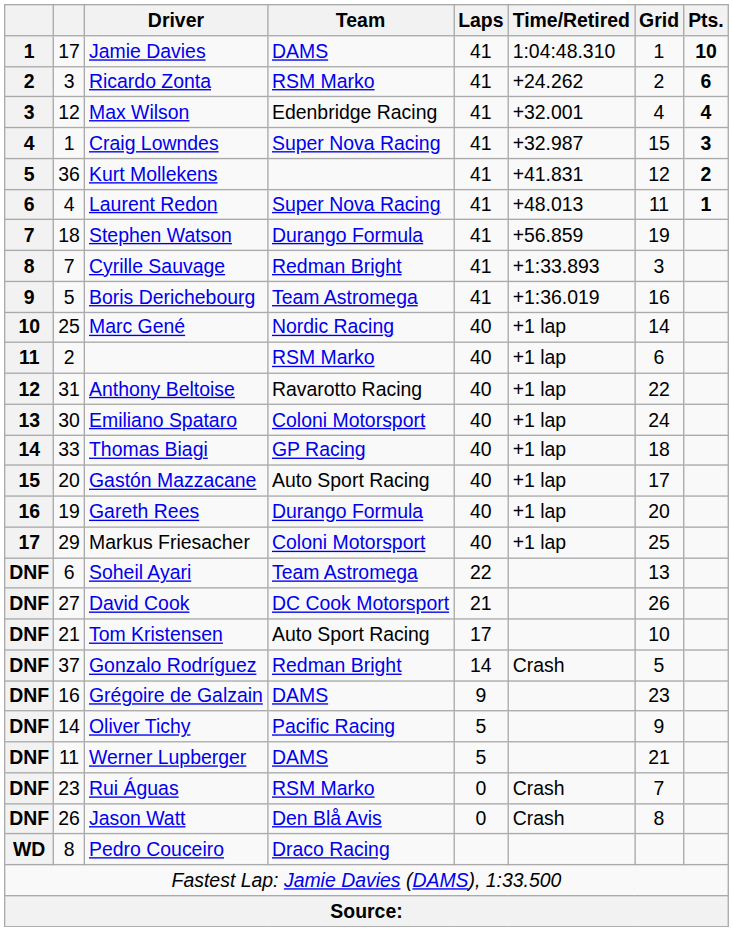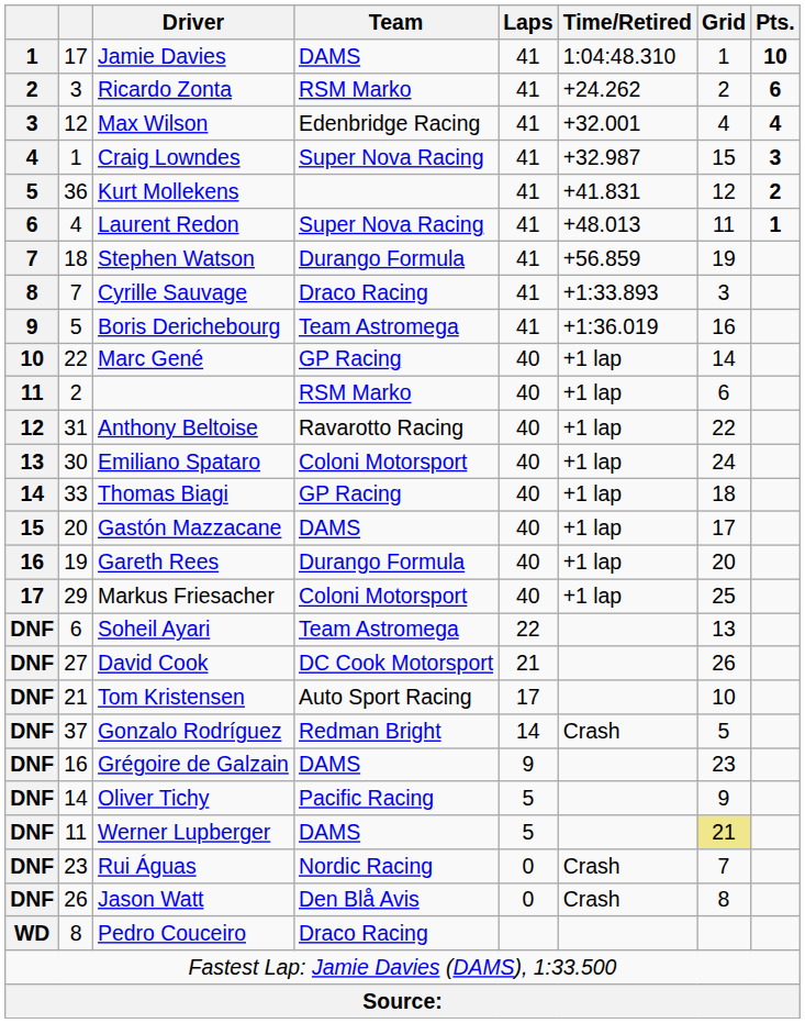Cyrille Sauvage | Team: Redman Bright -> Draco Racing
Marc Gené | column 2: 25 -> 22
Marc Gené | Team: Nordic Racing -> GP Racing
Gastón Mazzacane | Team: Auto Sport Racing -> DAMS
Werner Lupberger | Grid: no background -> khaki background
Rui Águas | Team: RSM Marko -> Nordic Racing
